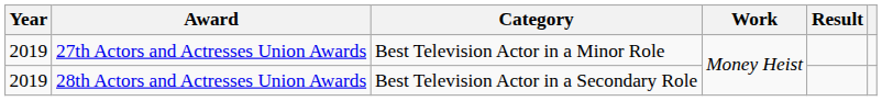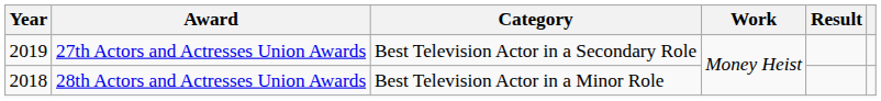27th Actors and Actresses Union Awards | Category: Best Television Actor in a Minor Role -> Best Television Actor in a Secondary Role
28th Actors and Actresses Union Awards | Year: 2019 -> 2018
28th Actors and Actresses Union Awards | Category: Best Television Actor in a Secondary Role -> Best Television Actor in a Minor Role
